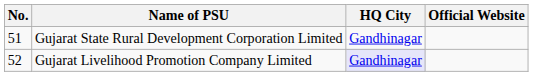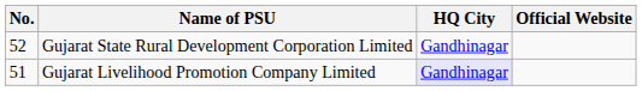Gujarat State Rural Development Corporation Limited | No.: 51 -> 52
Gujarat Livelihood Promotion Company Limited | No.: 52 -> 51
